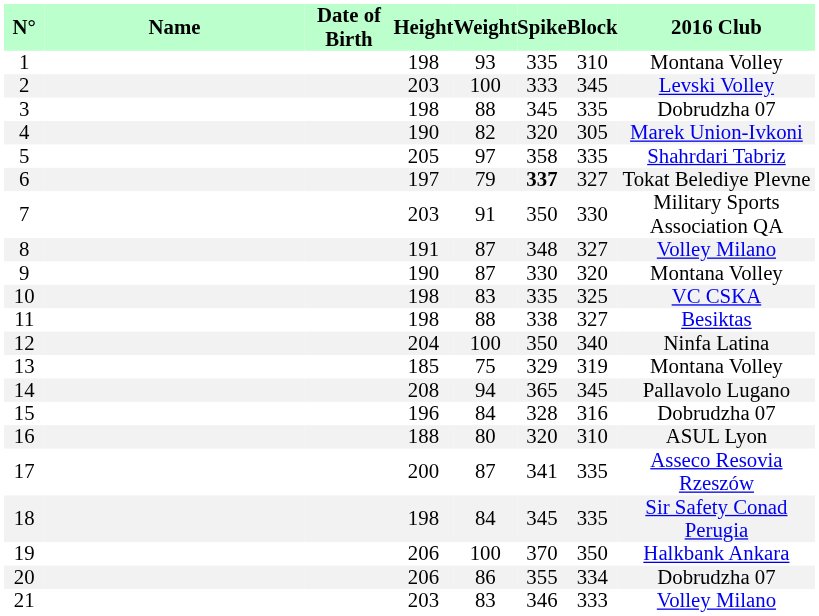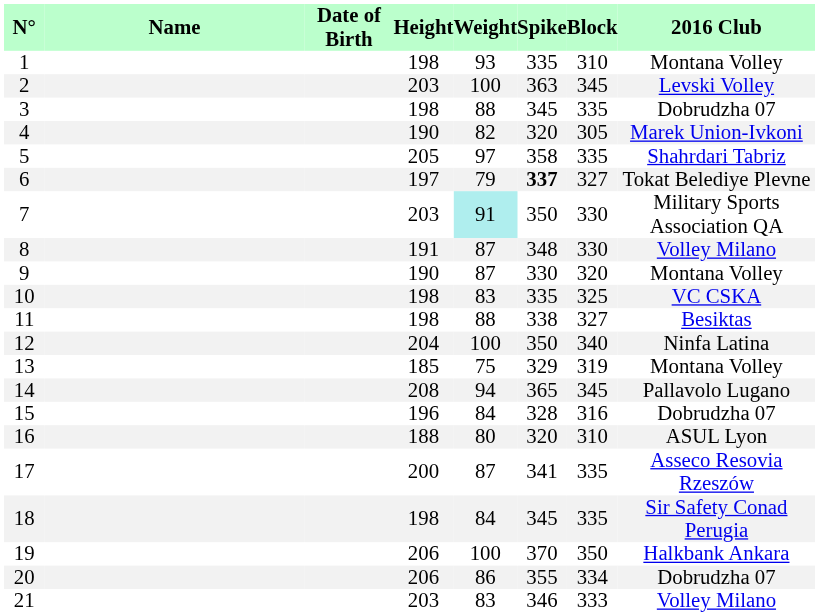2 | Spike: 333 -> 363
7 | Weight: no background -> paleturquoise background
8 | Block: 327 -> 330
